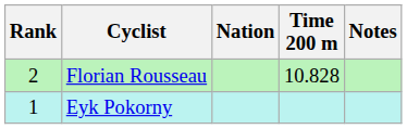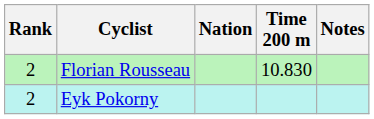Florian Rousseau | Time 200 m: 10.828 -> 10.830
Eyk Pokorny | Rank: 1 -> 2
